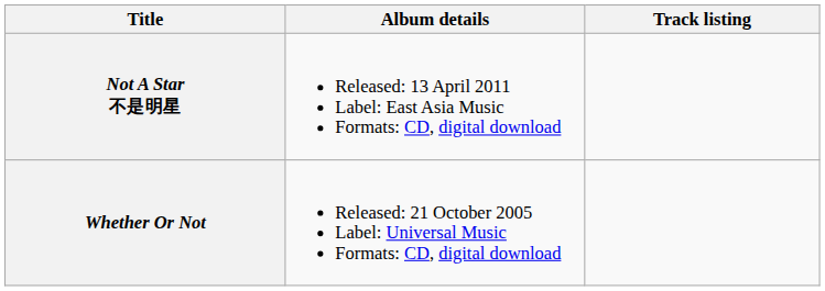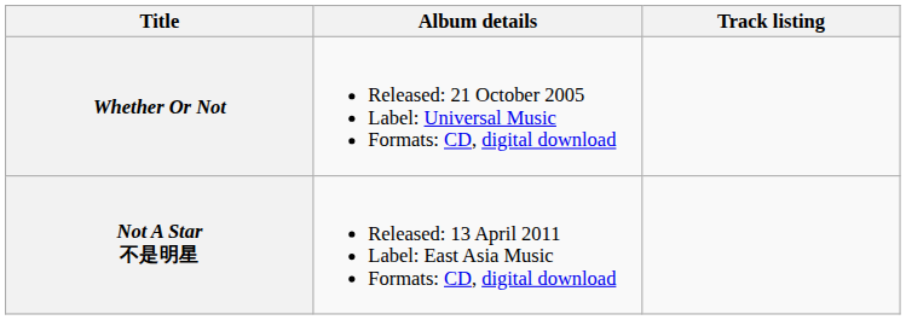rows swapped: Whether Or Not <-> Not A Star 不是明星
